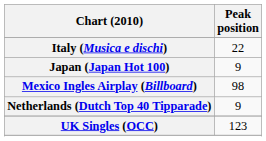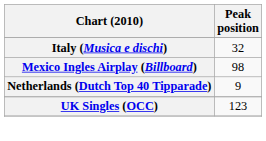Italy (Musica e dischi) | Peak position: 22 -> 32
- row: Japan (Japan Hot 100) | 9
